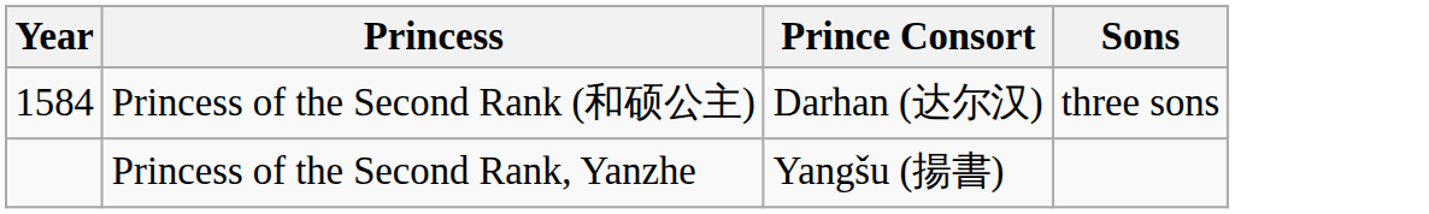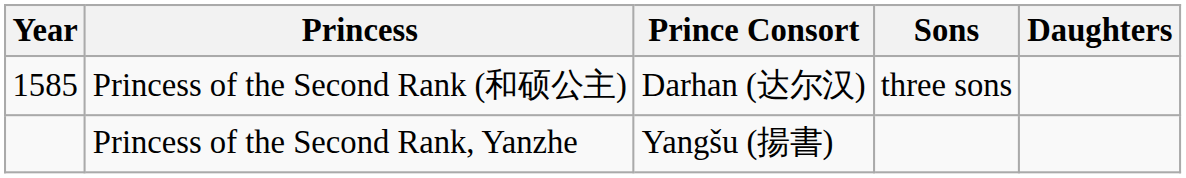+ column: Daughters
Princess of the Second Rank (和硕公主) | Year: 1584 -> 1585
